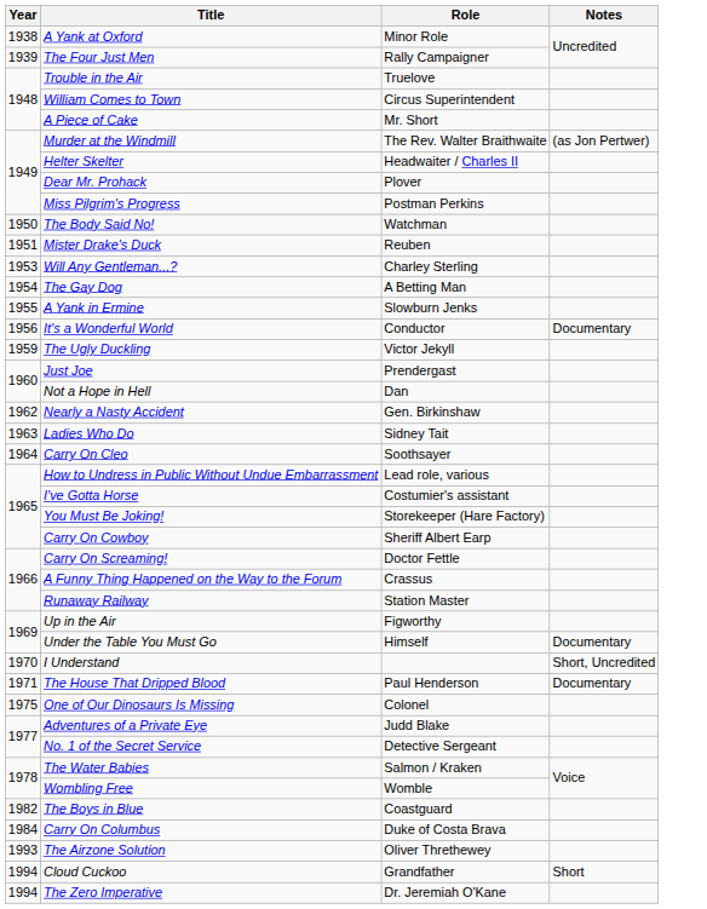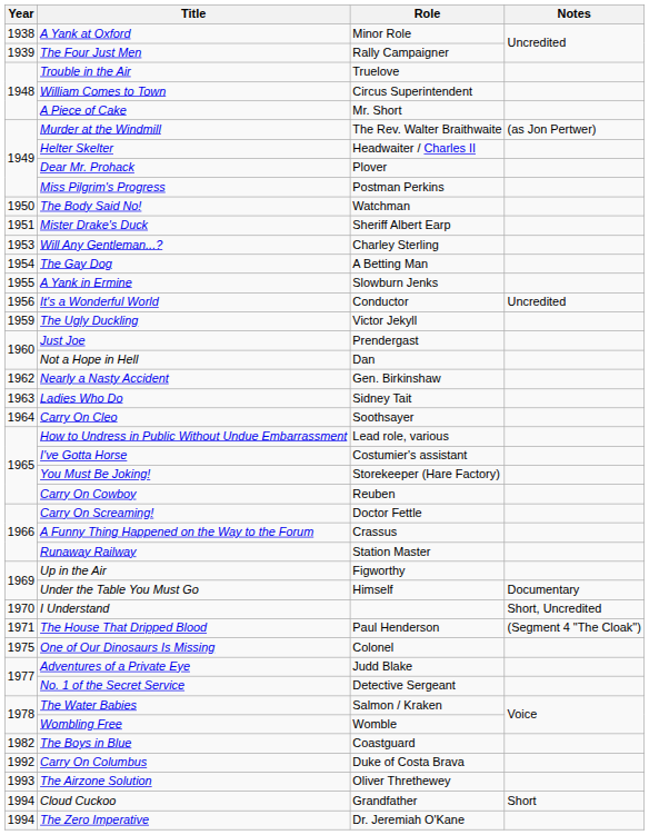Mister Drake's Duck | Role: Reuben -> Sheriff Albert Earp
It's a Wonderful World | Notes: Documentary -> Uncredited
Carry On Cowboy | Role: Sheriff Albert Earp -> Reuben
The House That Dripped Blood | Notes: Documentary -> (Segment 4 "The Cloak")
Carry On Columbus | Year: 1984 -> 1992
